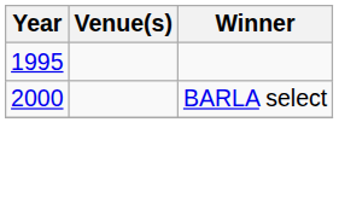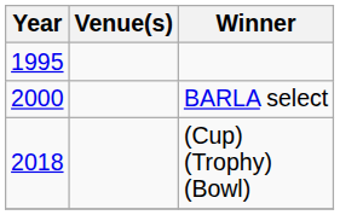+ row: 2018 | (Cup) (Trophy) (Bowl)
